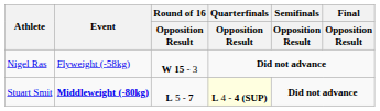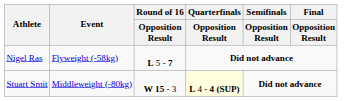Nigel Ras | Round of 16 / Opposition Result: W 15 - 3 -> L 5 - 7
Stuart Smit | Event: bold -> normal
Stuart Smit | Round of 16 / Opposition Result: L 5 - 7 -> W 15 - 3
